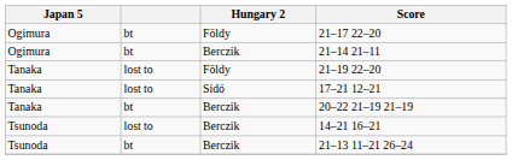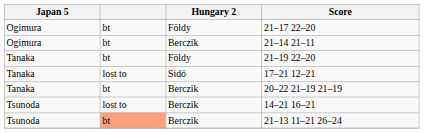21–19 22–20 | column 2: lost to -> bt
21–13 11–21 26–24 | column 2: no background -> lightsalmon background
